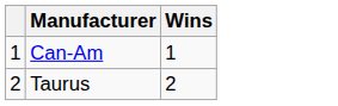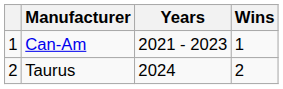+ column: Years | 2021 - 2023 | 2024
